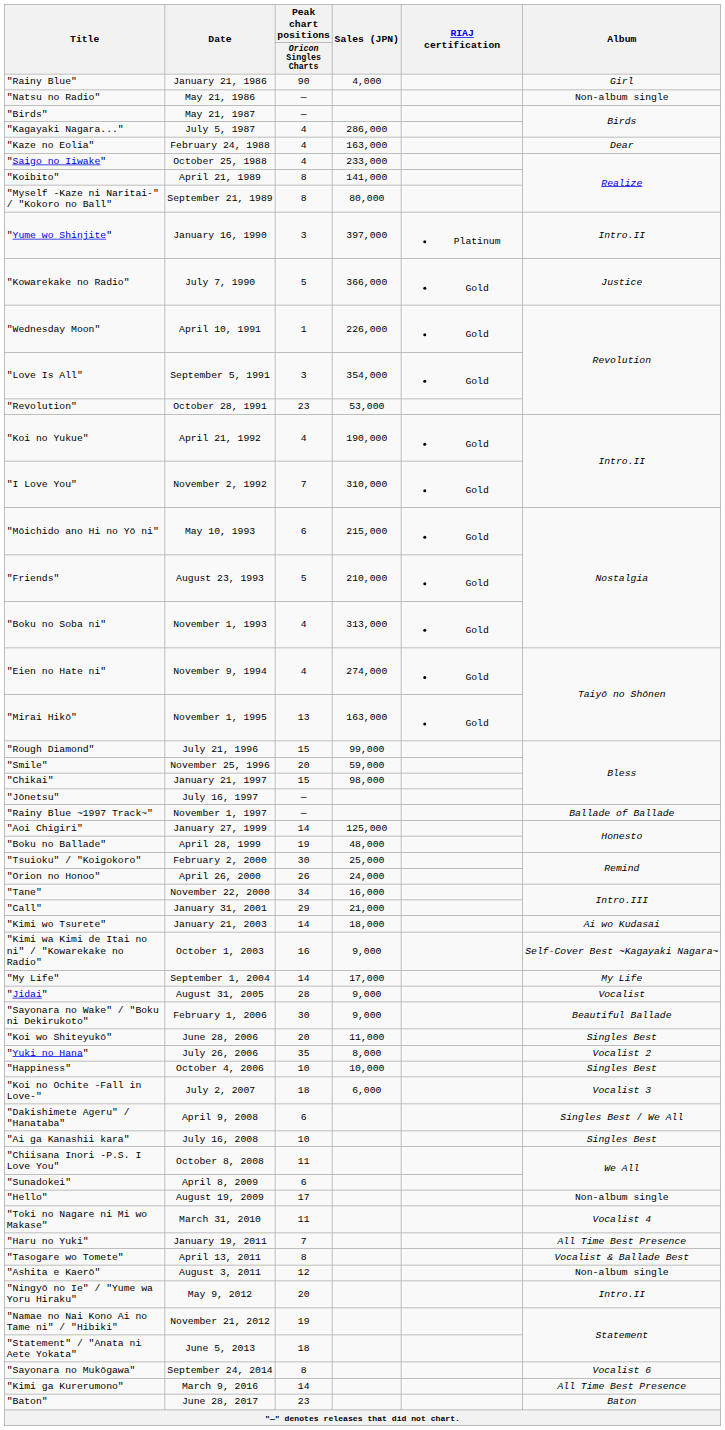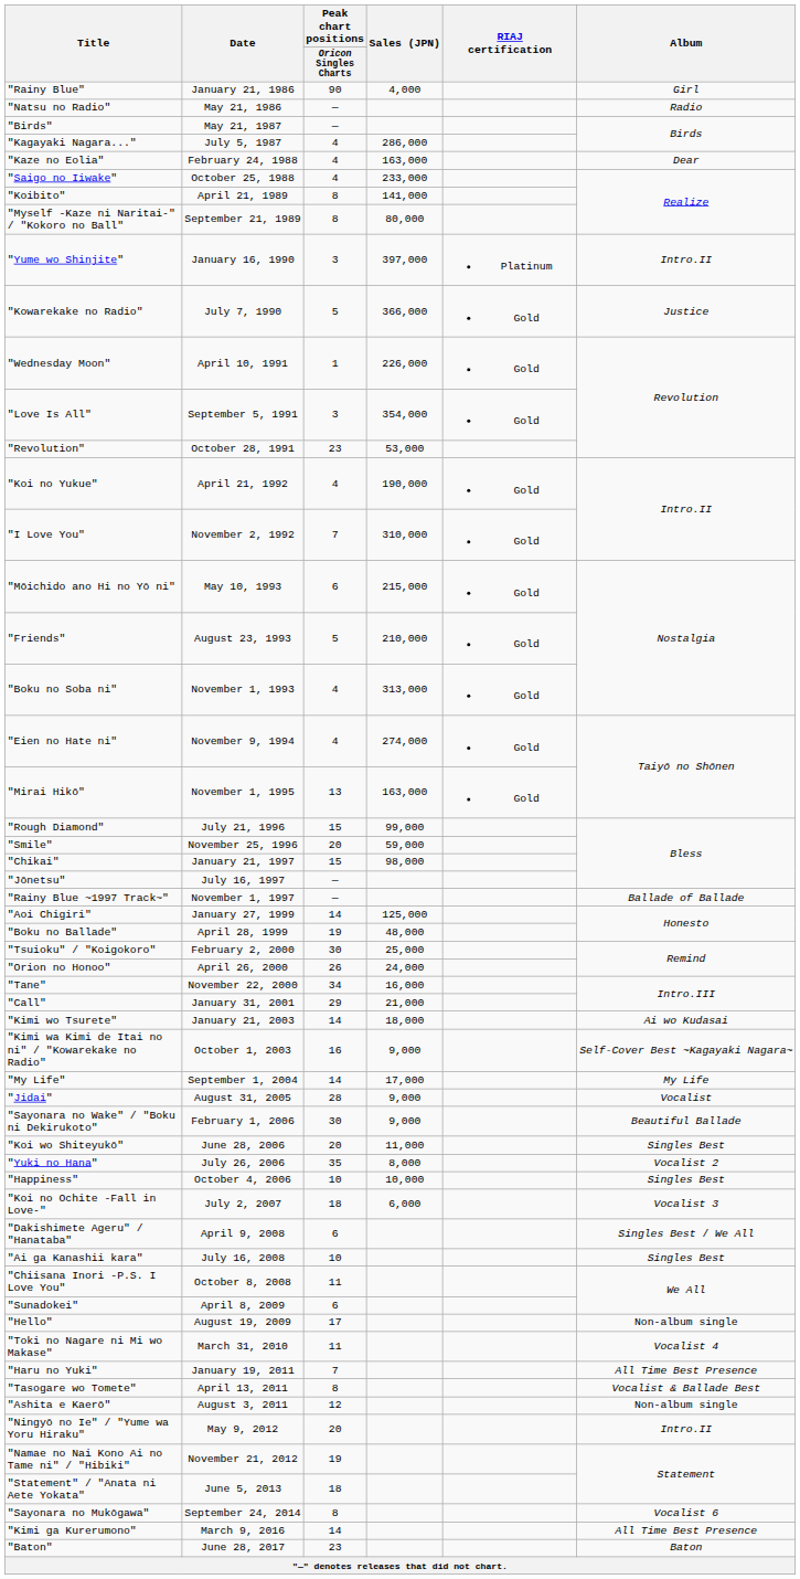"Natsu no Radio" | Album: Non-album single -> Radio
